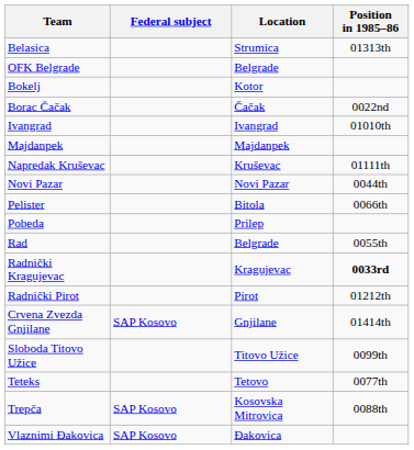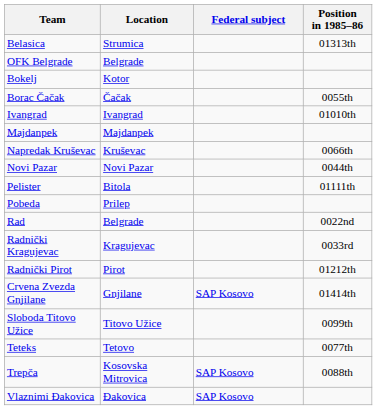columns swapped: Location <-> Federal subject
Borac Čačak | Position in 1985–86: 0022nd -> 0055th
Napredak Kruševac | Position in 1985–86: 01111th -> 0066th
Pelister | Position in 1985–86: 0066th -> 01111th
Rad | Position in 1985–86: 0055th -> 0022nd
Radnički Kragujevac | Position in 1985–86: bold -> normal
